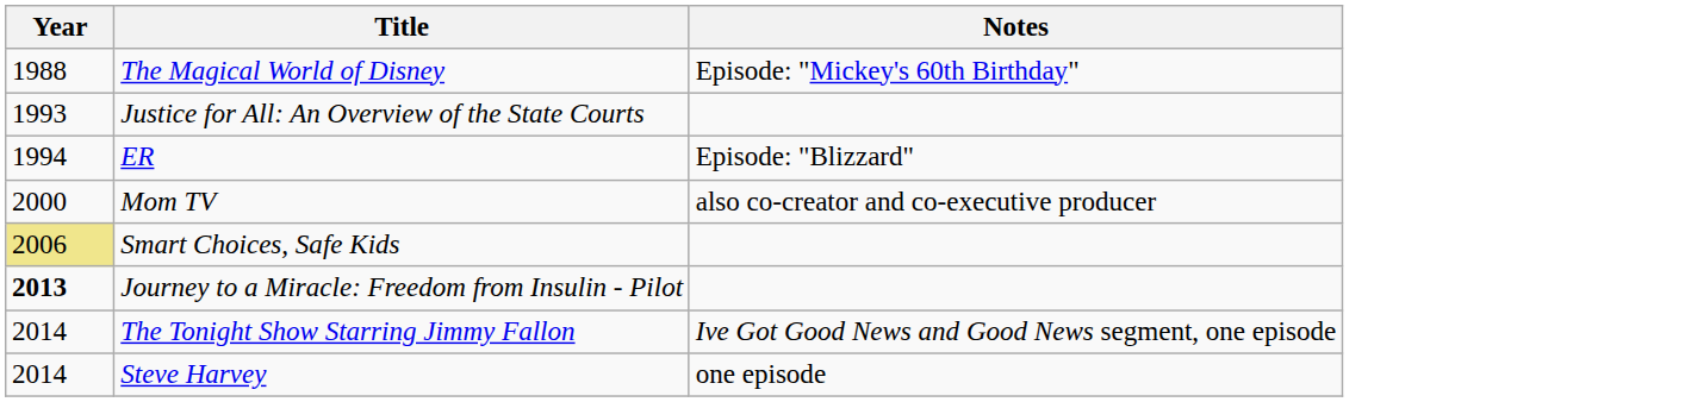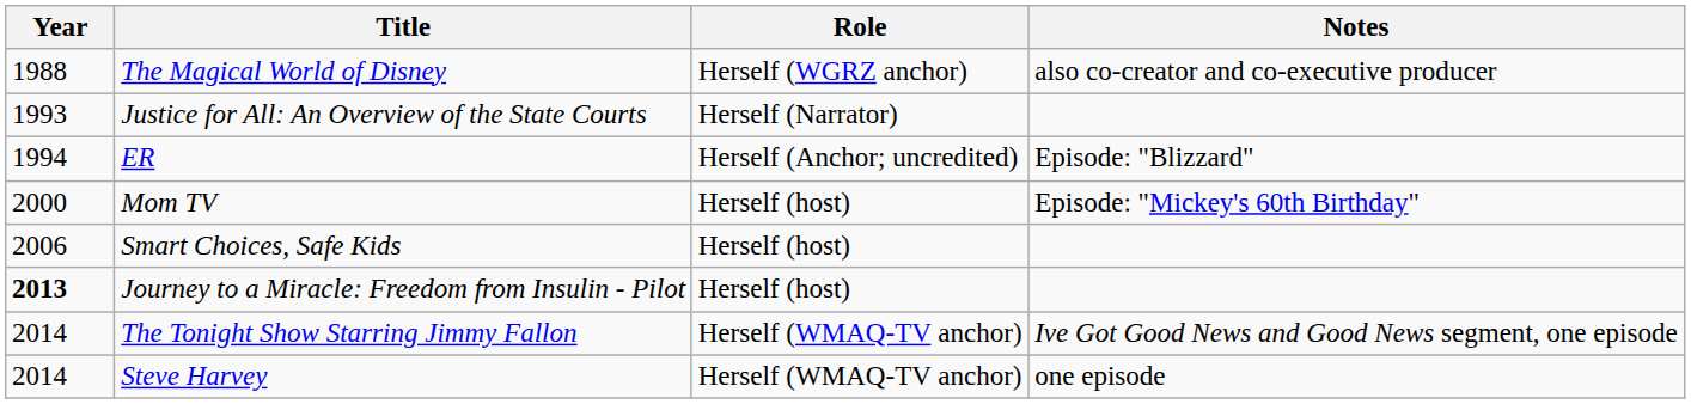+ column: Role | Herself (WGRZ anchor) | Herself (Narrator) | Herself (Anchor; uncredited) | Herself (host) | Herself (host) | Herself (host) | Herself (WMAQ-TV anchor) | Herself (WMAQ-TV anchor)
The Magical World of Disney | Notes: Episode: "Mickey's 60th Birthday" -> also co-creator and co-executive producer
Mom TV | Notes: also co-creator and co-executive producer -> Episode: "Mickey's 60th Birthday"
Smart Choices, Safe Kids | Year: khaki background -> no background
